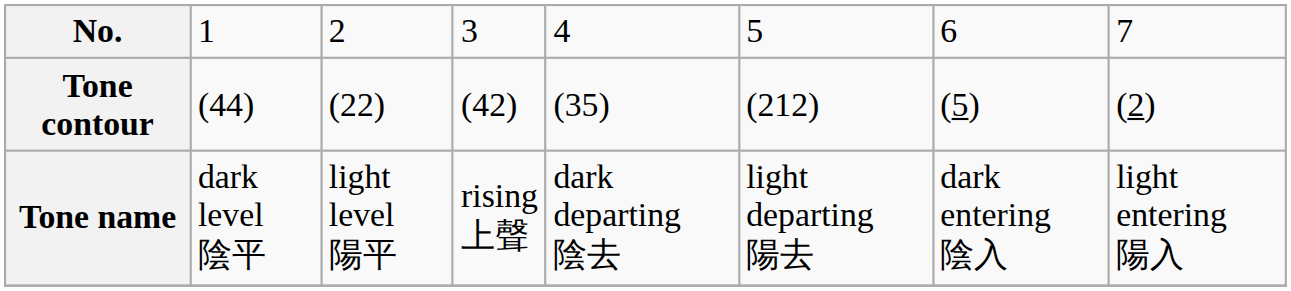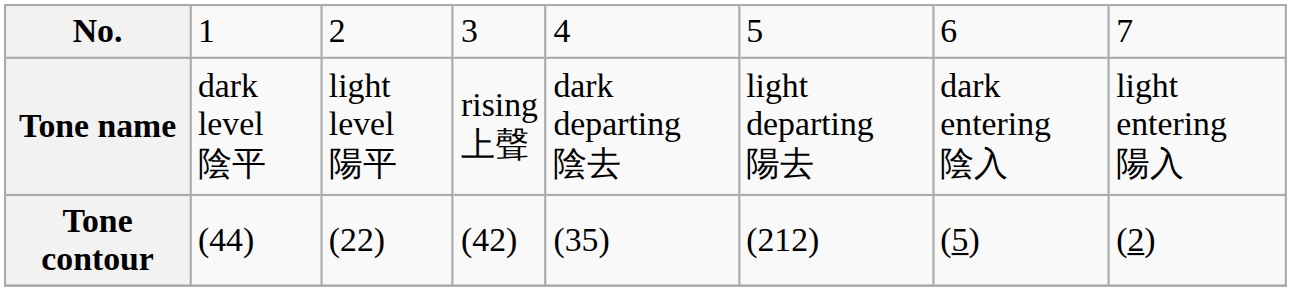rows swapped: Tone name <-> Tone contour
